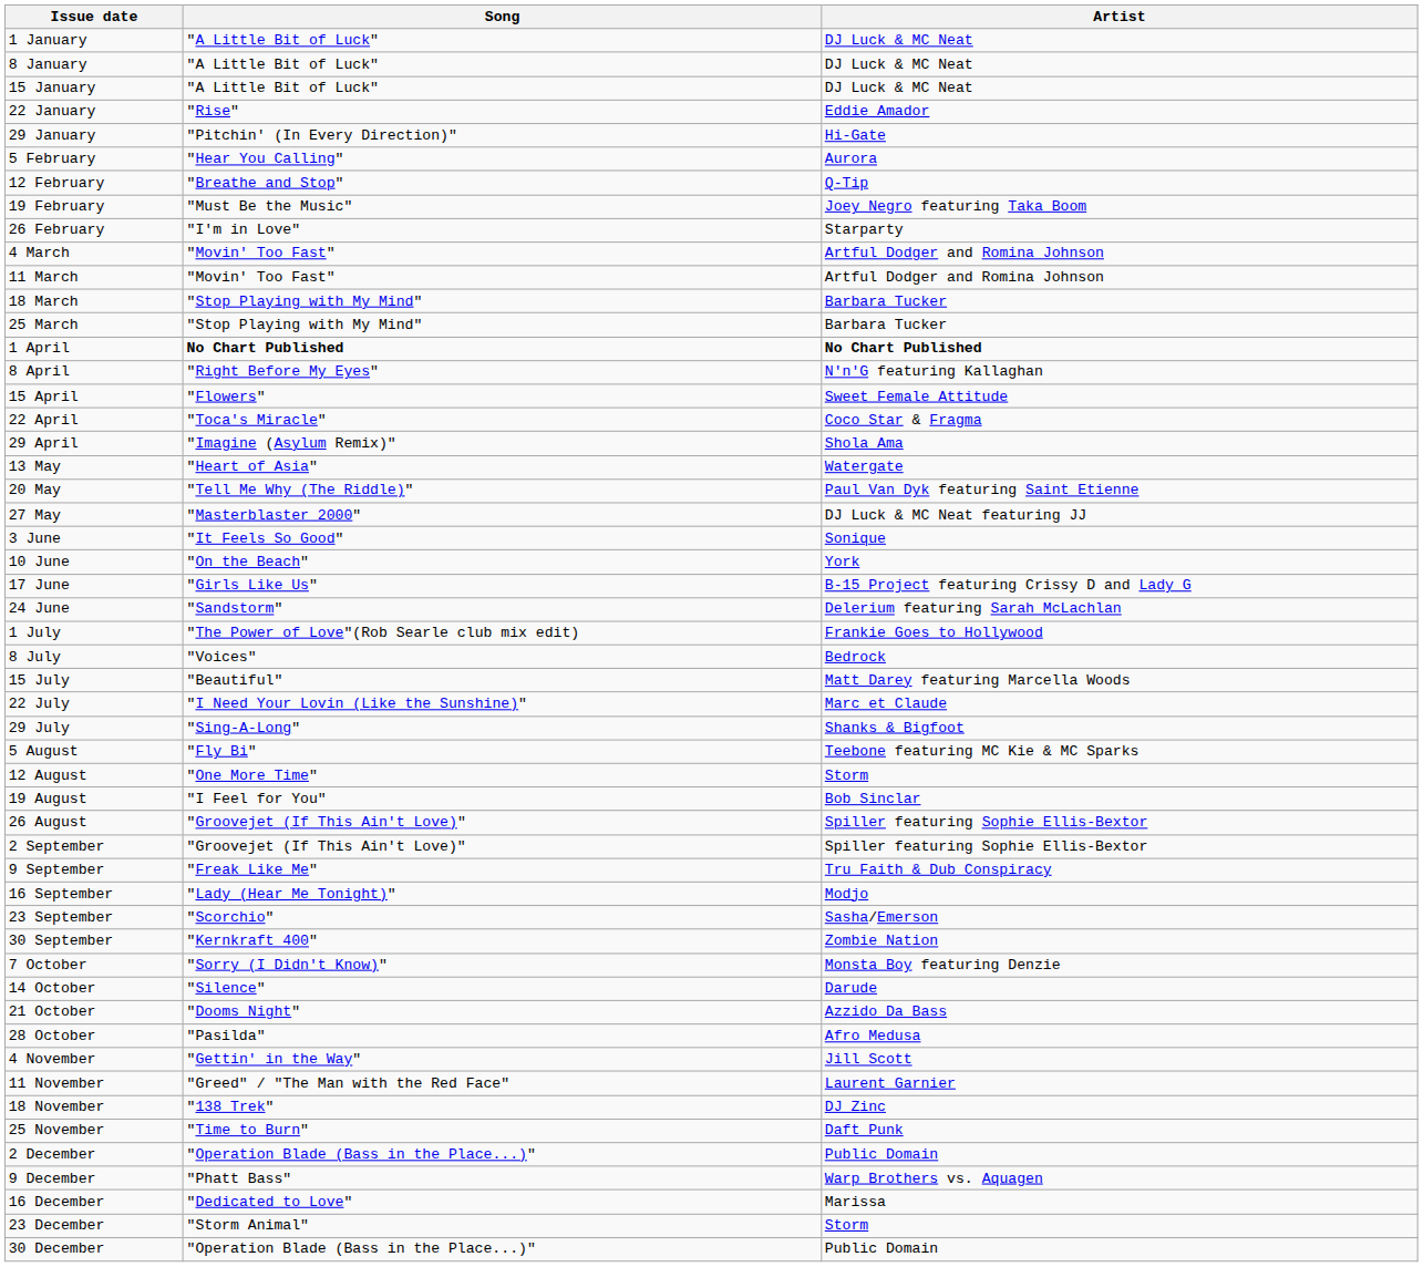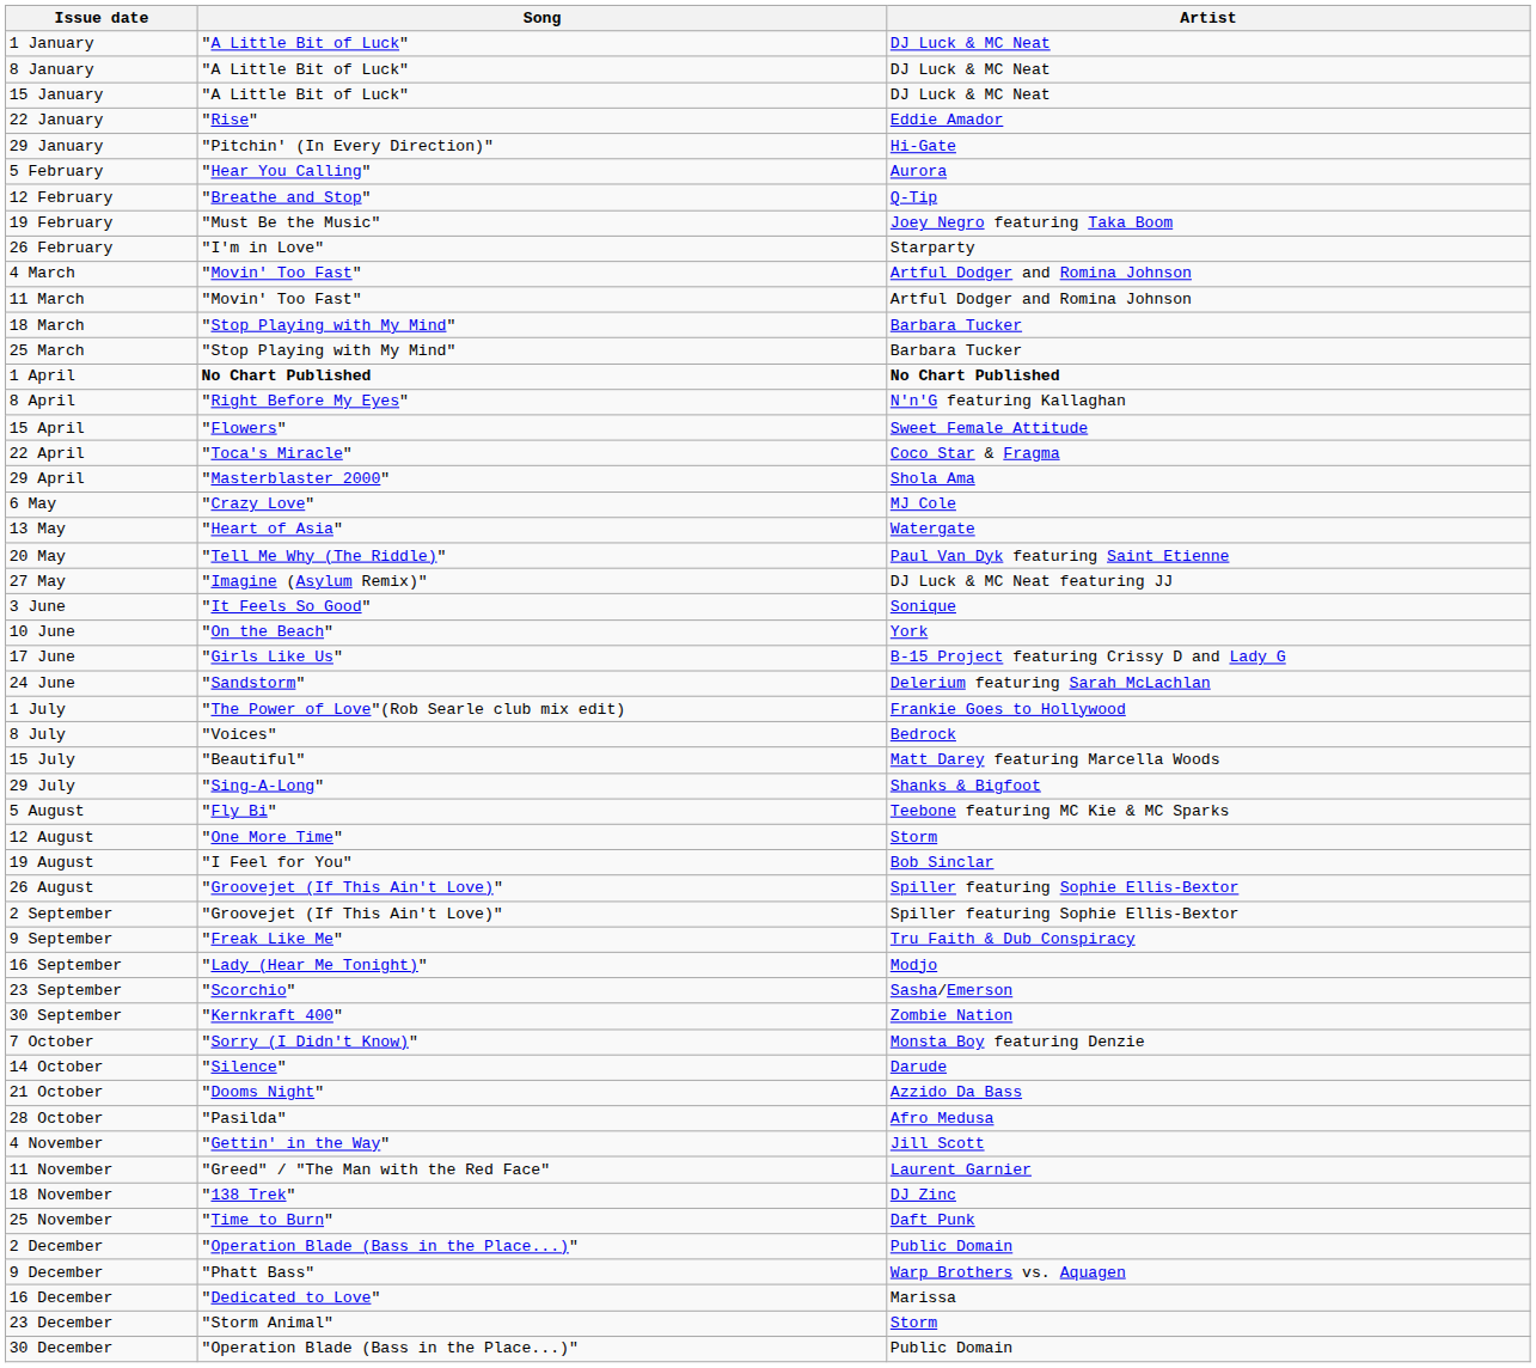29 April | Song: "Imagine (Asylum Remix)" -> "Masterblaster 2000"
+ row: 6 May | "Crazy Love" | MJ Cole
27 May | Song: "Masterblaster 2000" -> "Imagine (Asylum Remix)"
- row: 22 July | "I Need Your Lovin (Like the Sunshine)" | Marc et Claude
